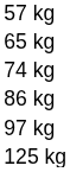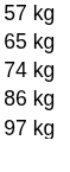- row: 125 kg
